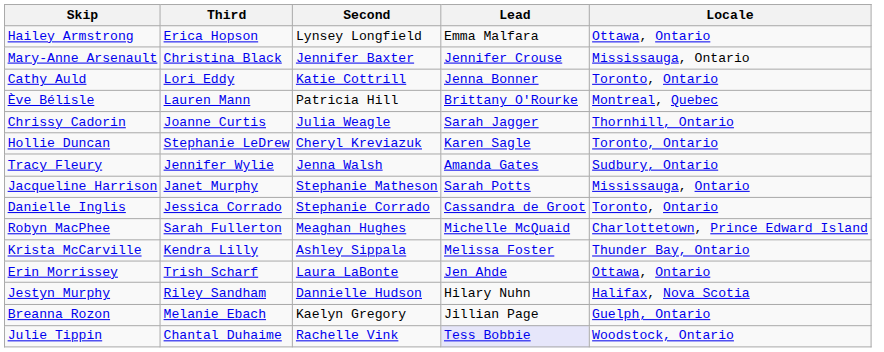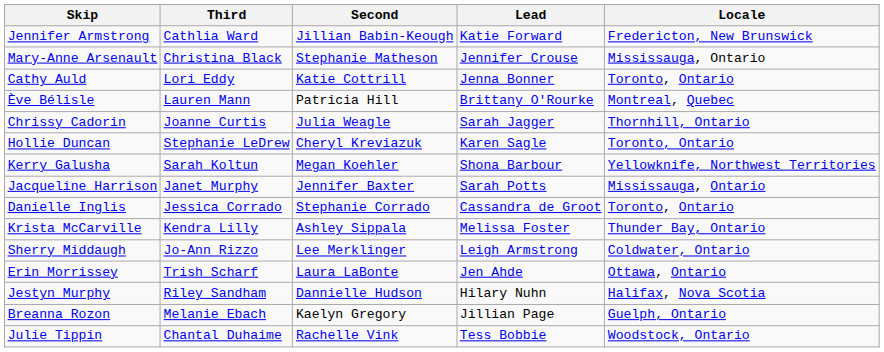- row: Hailey Armstrong | Erica Hopson | Lynsey Longfield | Emma Malfara | Ottawa, Ontario
+ row: Jennifer Armstrong | Cathlia Ward | Jillian Babin-Keough | Katie Forward | Fredericton, New Brunswick
Mary-Anne Arsenault | Second: Jennifer Baxter -> Stephanie Matheson
- row: Tracy Fleury | Jennifer Wylie | Jenna Walsh | Amanda Gates | Sudbury, Ontario
+ row: Kerry Galusha | Sarah Koltun | Megan Koehler | Shona Barbour | Yellowknife, Northwest Territories
Jacqueline Harrison | Second: Stephanie Matheson -> Jennifer Baxter
- row: Robyn MacPhee | Sarah Fullerton | Meaghan Hughes | Michelle McQuaid | Charlottetown, Prince Edward Island
+ row: Sherry Middaugh | Jo-Ann Rizzo | Lee Merklinger | Leigh Armstrong | Coldwater, Ontario
Julie Tippin | Lead: lavender background -> no background
